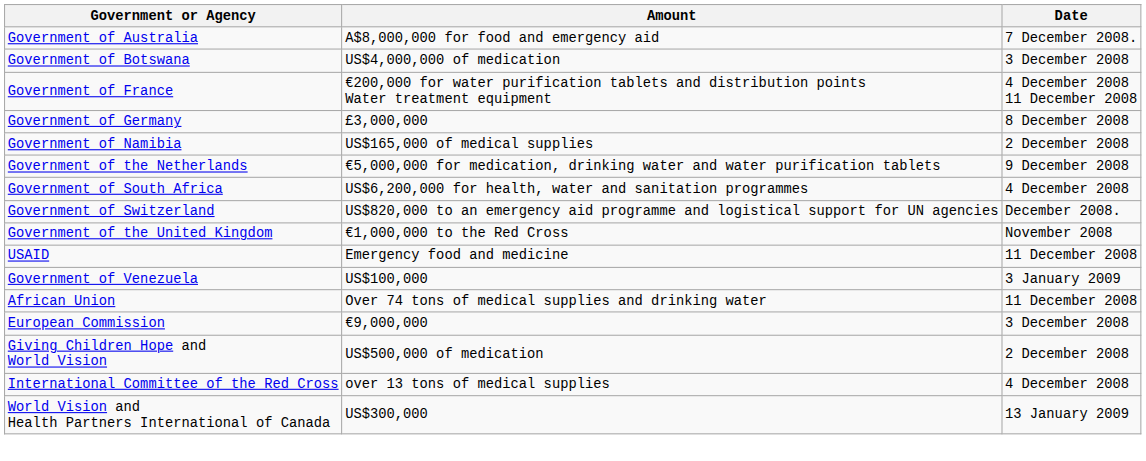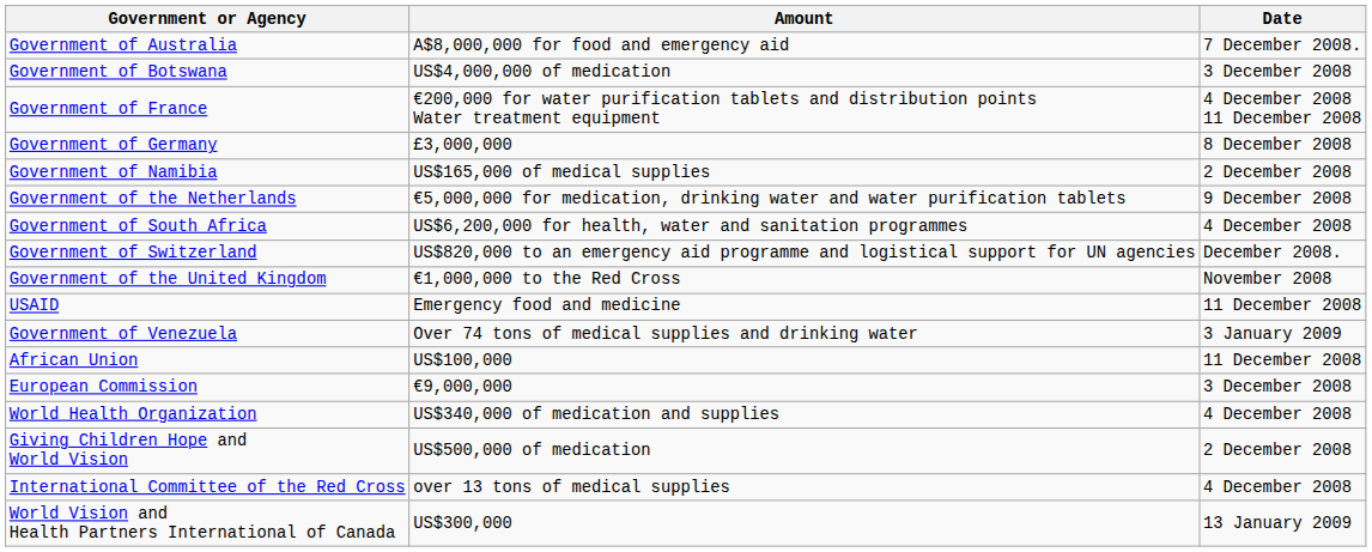Government of Venezuela | Amount: US$100,000 -> Over 74 tons of medical supplies and drinking water
African Union | Amount: Over 74 tons of medical supplies and drinking water -> US$100,000
+ row: World Health Organization | US$340,000 of medication and supplies | 4 December 2008
